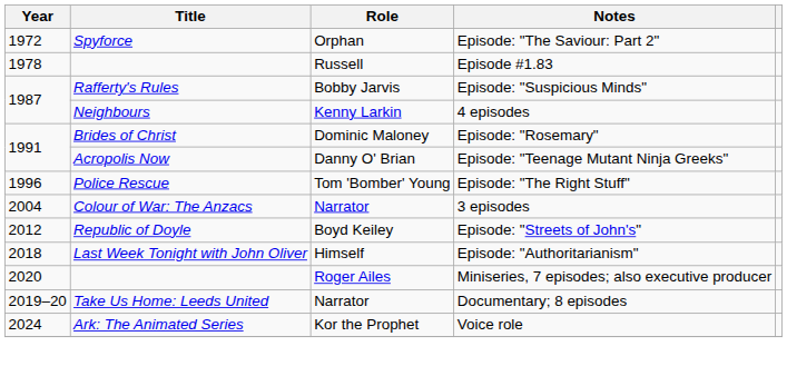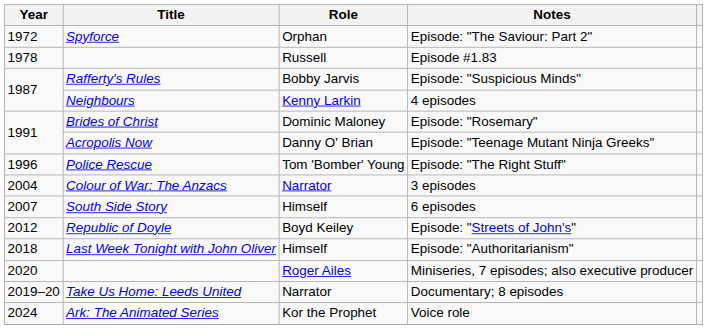+ row: 2007 | South Side Story | Himself | 6 episodes
